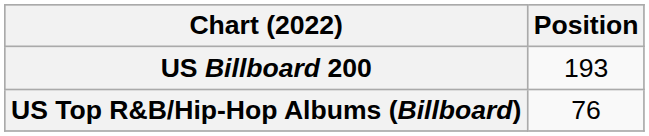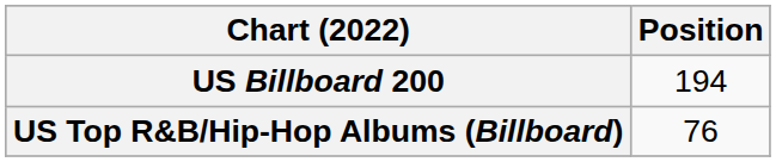US Billboard 200 | Position: 193 -> 194
